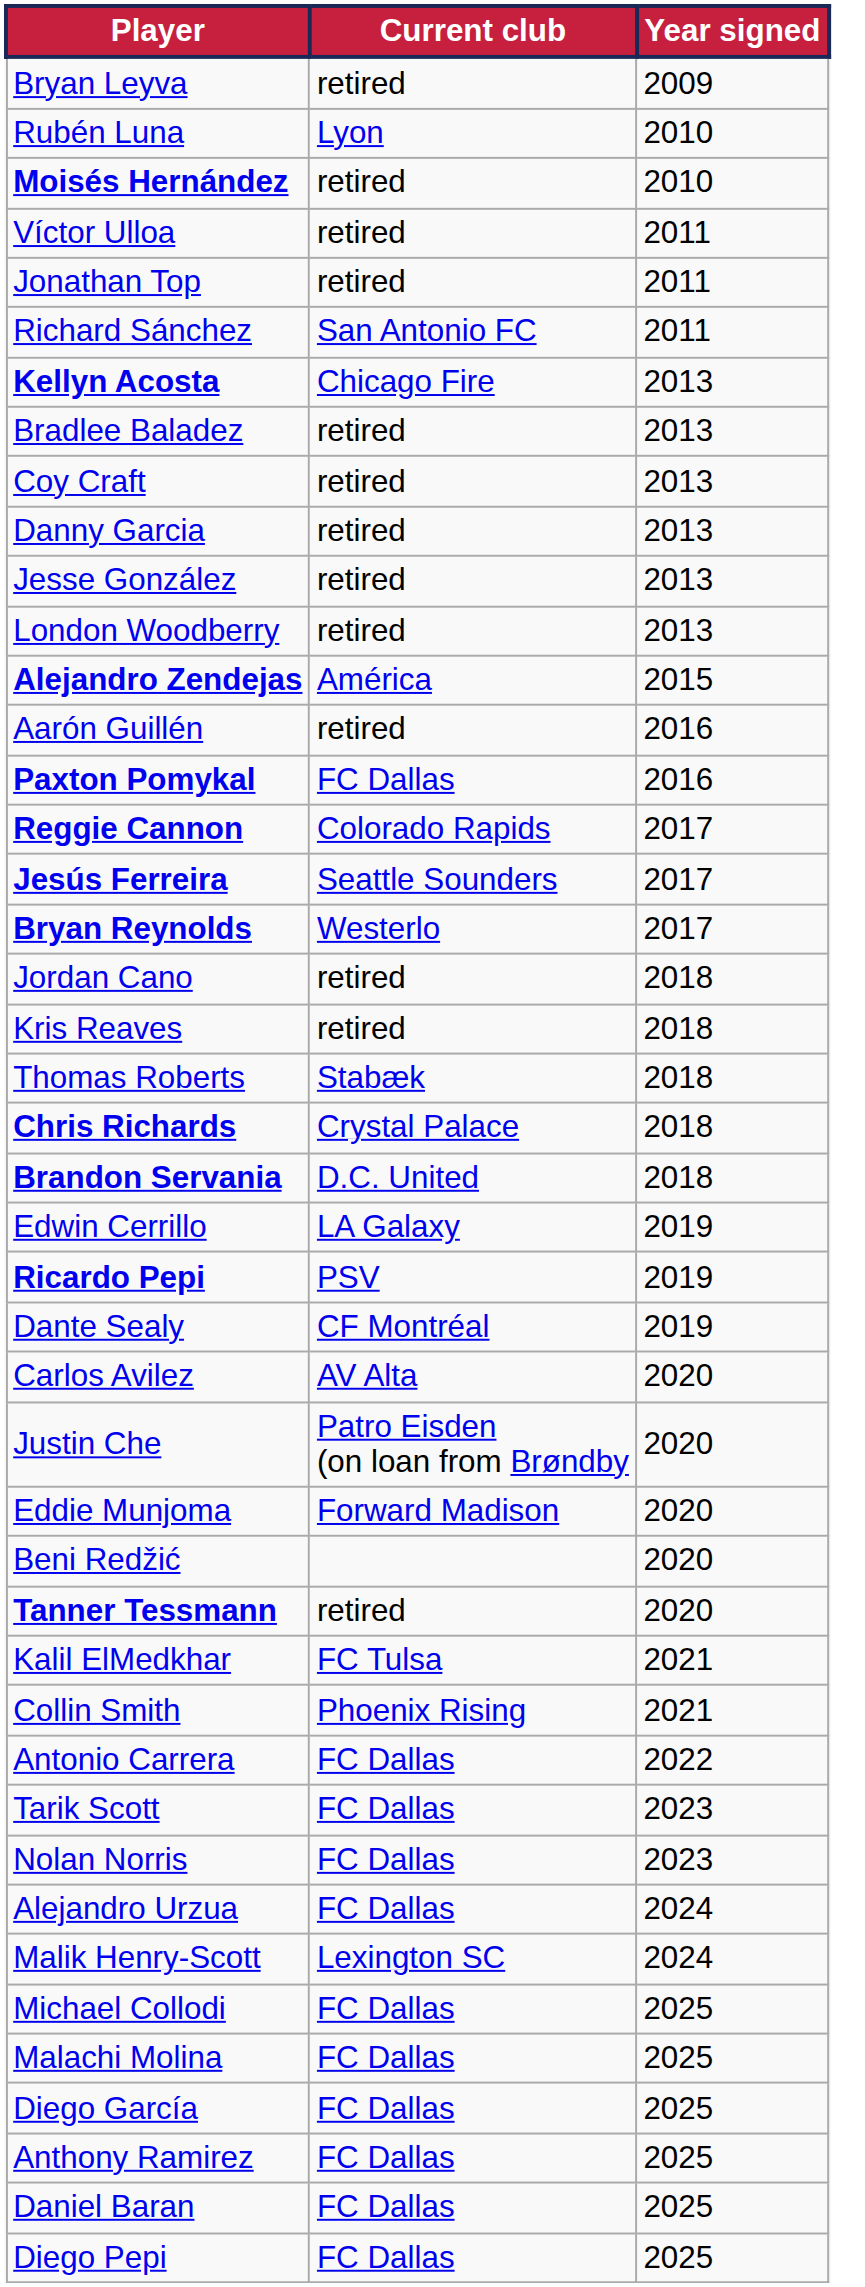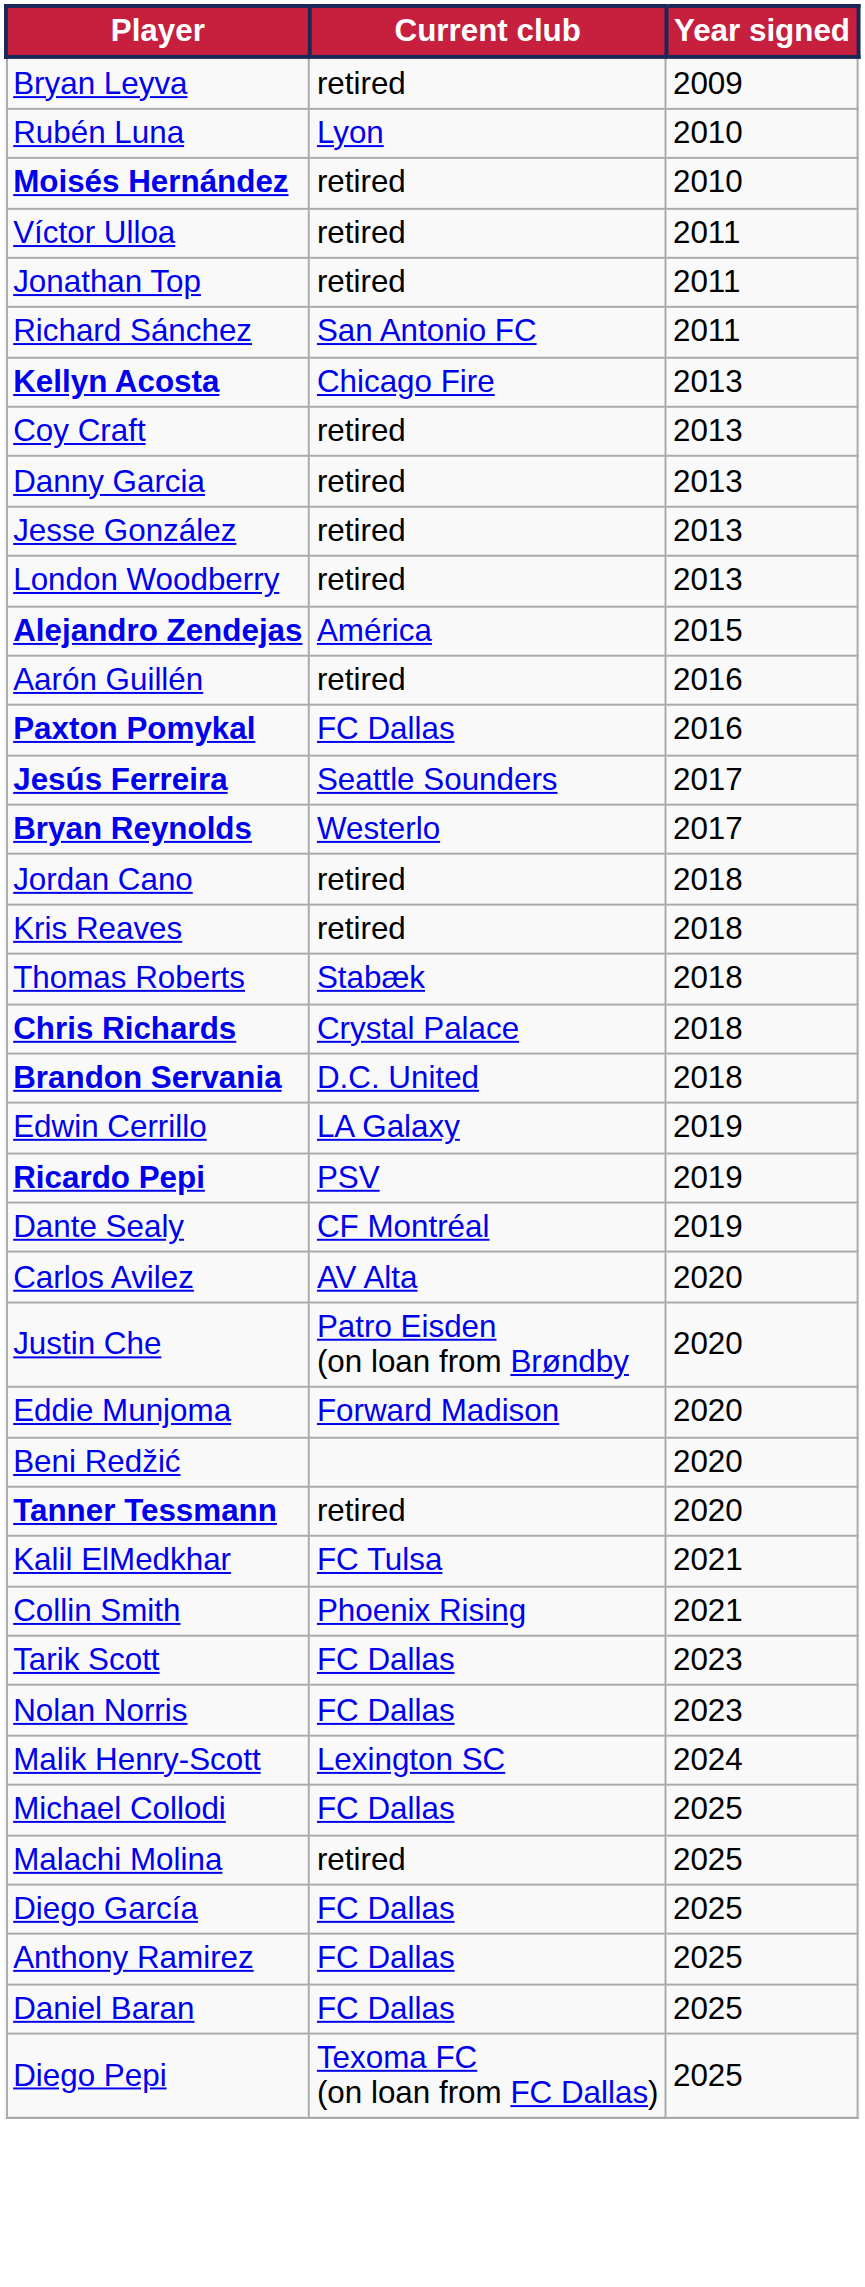- row: Bradlee Baladez | retired | 2013
- row: Reggie Cannon | Colorado Rapids | 2017
- row: Antonio Carrera | FC Dallas | 2022
- row: Alejandro Urzua | FC Dallas | 2024
Malachi Molina | Current club: FC Dallas -> retired
Diego Pepi | Current club: FC Dallas -> Texoma FC (on loan from FC Dallas)
